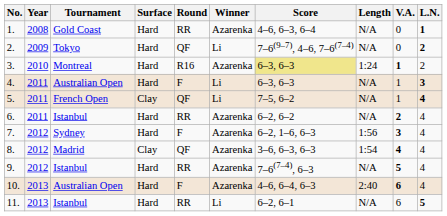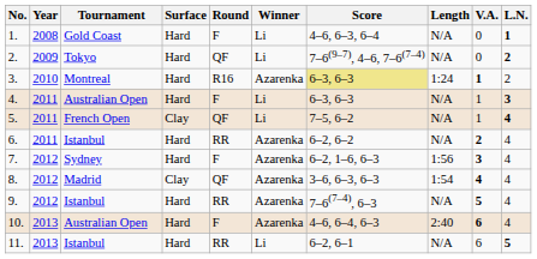1. | Round: RR -> F
1. | Winner: Azarenka -> Li
